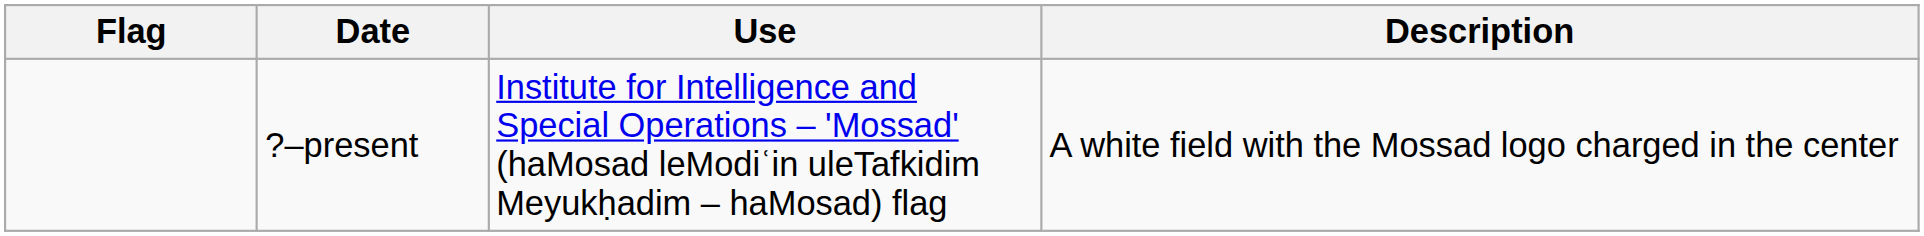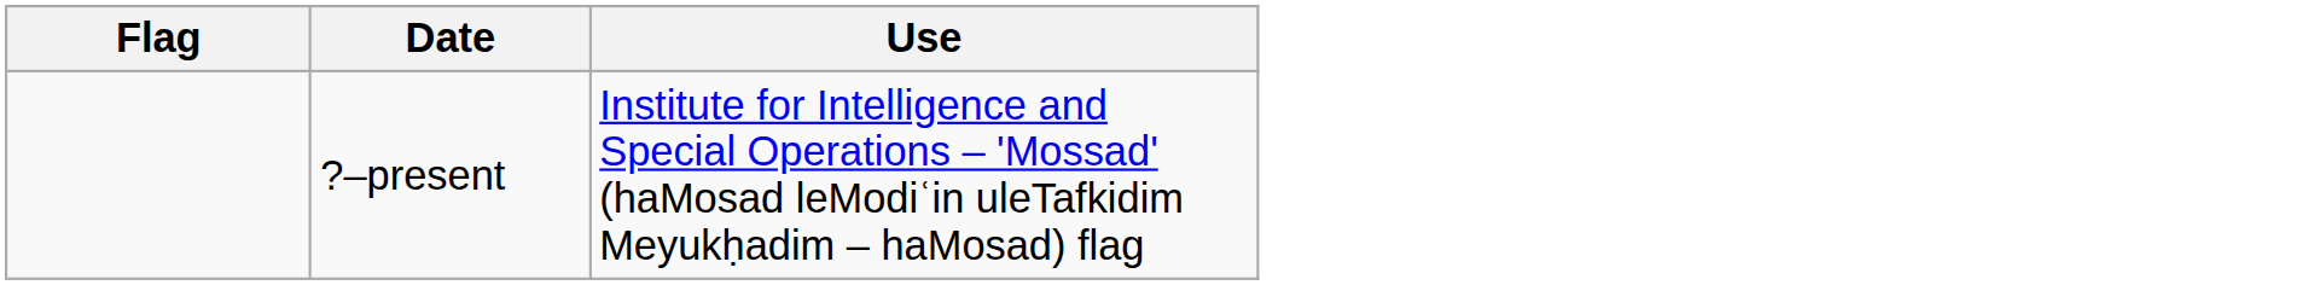- column: Description | A white field with the Mossad logo charged in the center
